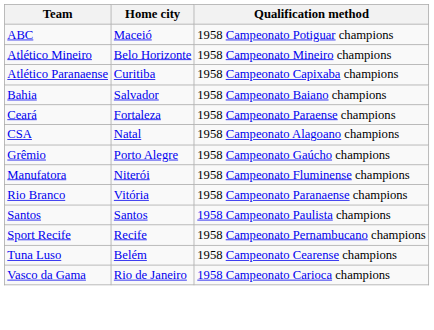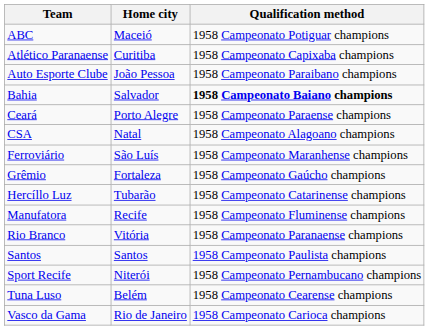- row: Atlético Mineiro | Belo Horizonte | 1958 Campeonato Mineiro champions
+ row: Auto Esporte Clube | João Pessoa | 1958 Campeonato Paraibano champions
Bahia | Qualification method: normal -> bold
Ceará | Home city: Fortaleza -> Porto Alegre
+ row: Ferroviário | São Luís | 1958 Campeonato Maranhense champions
Grêmio | Home city: Porto Alegre -> Fortaleza
+ row: Hercíllo Luz | Tubarão | 1958 Campeonato Catarinense champions
Manufatora | Home city: Niterói -> Recife
Sport Recife | Home city: Recife -> Niterói
